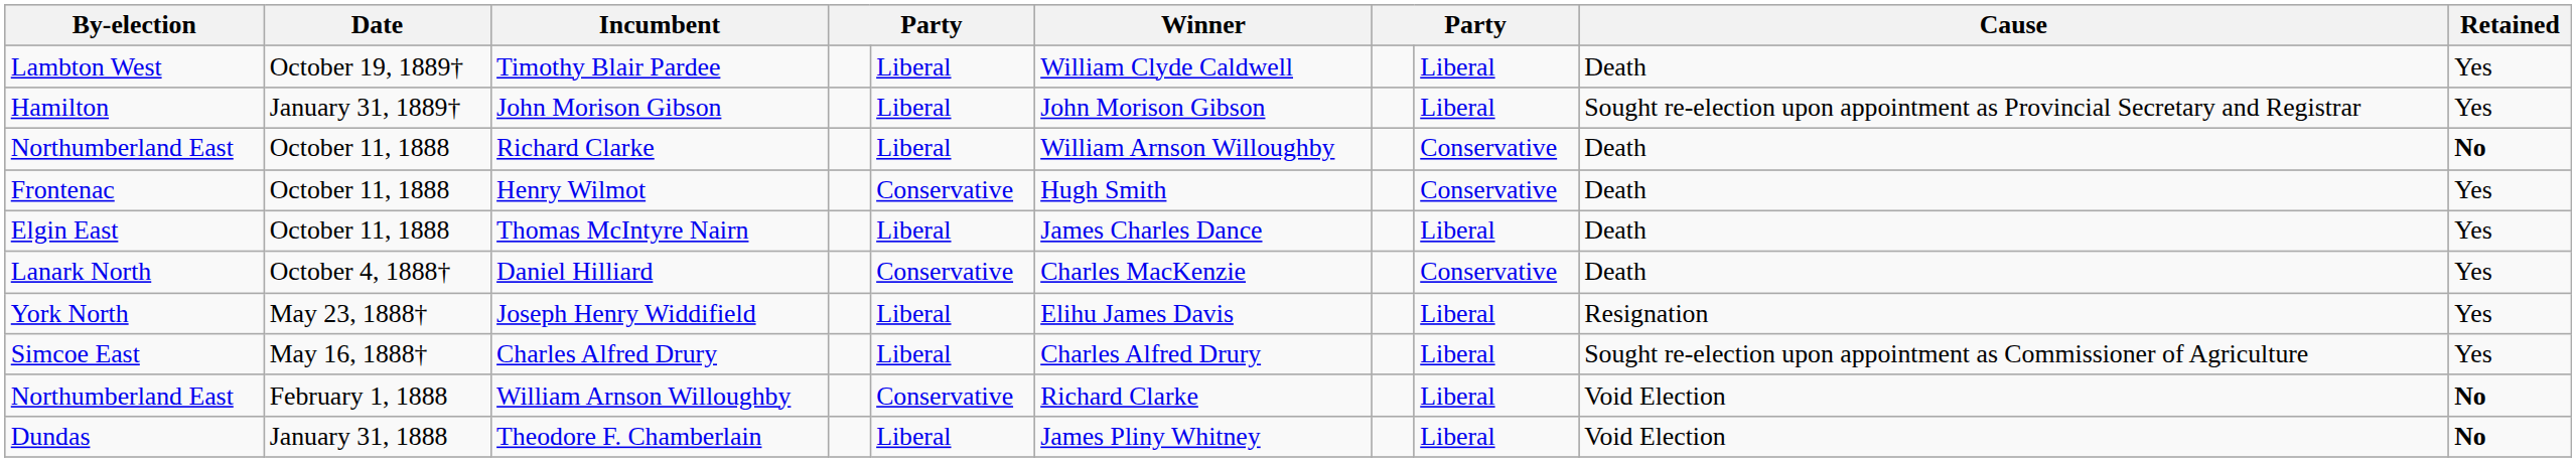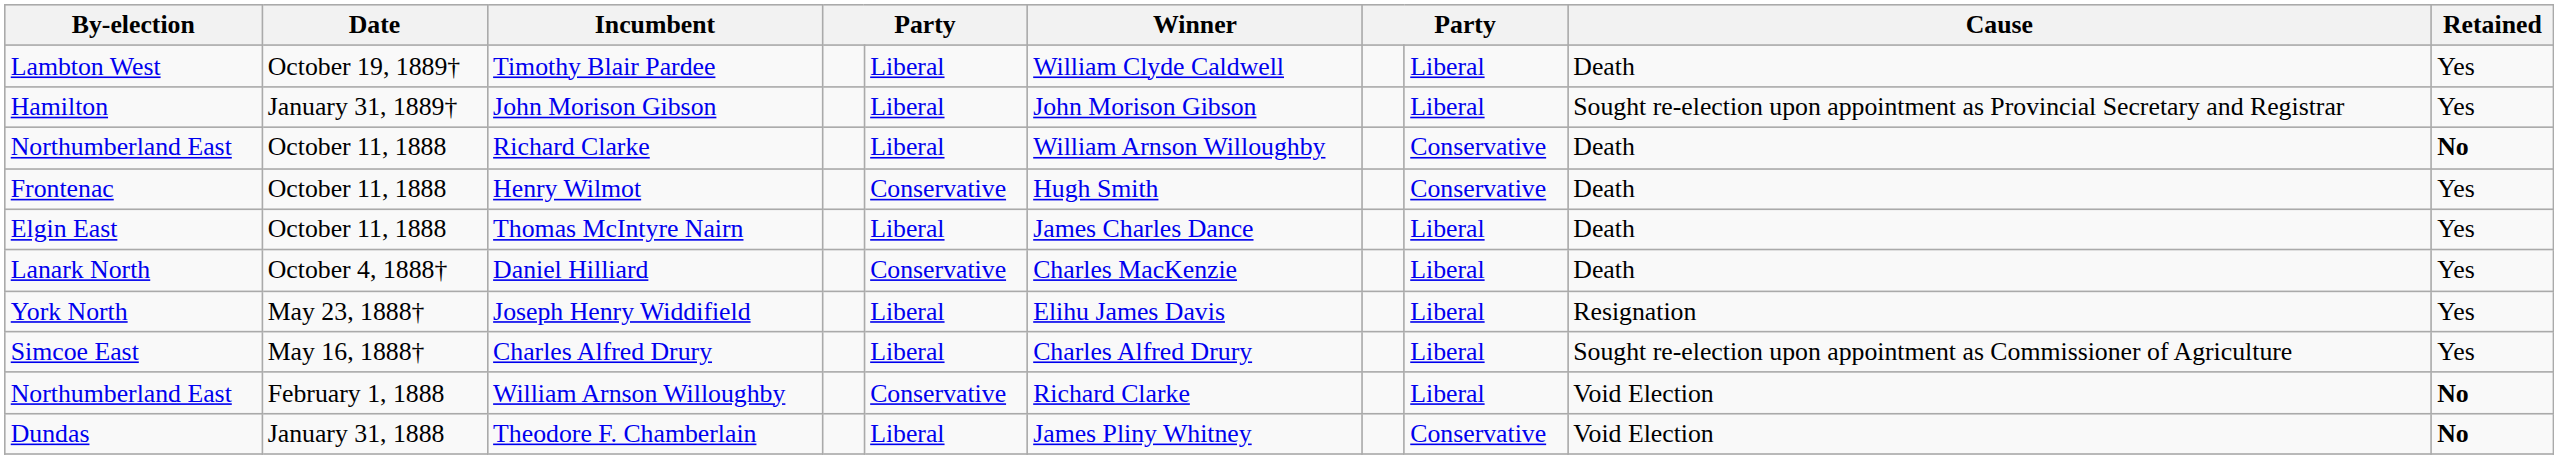Daniel Hilliard | column 8: Conservative -> Liberal
Theodore F. Chamberlain | column 8: Liberal -> Conservative
